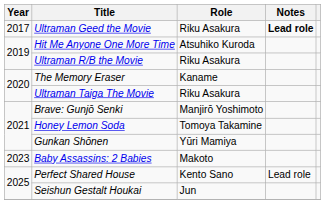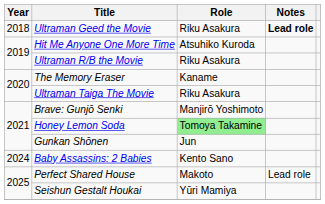Ultraman Geed the Movie | Year: 2017 -> 2018
Honey Lemon Soda | Role: no background -> lightgreen background
Gunkan Shōnen | Role: Yūri Mamiya -> Jun
Baby Assassins: 2 Babies | Year: 2023 -> 2024
Baby Assassins: 2 Babies | Role: Makoto -> Kento Sano
Perfect Shared House | Role: Kento Sano -> Makoto
Seishun Gestalt Houkai | Role: Jun -> Yūri Mamiya
